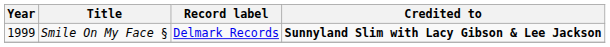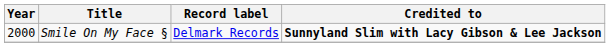Smile On My Face § | Year: 1999 -> 2000
